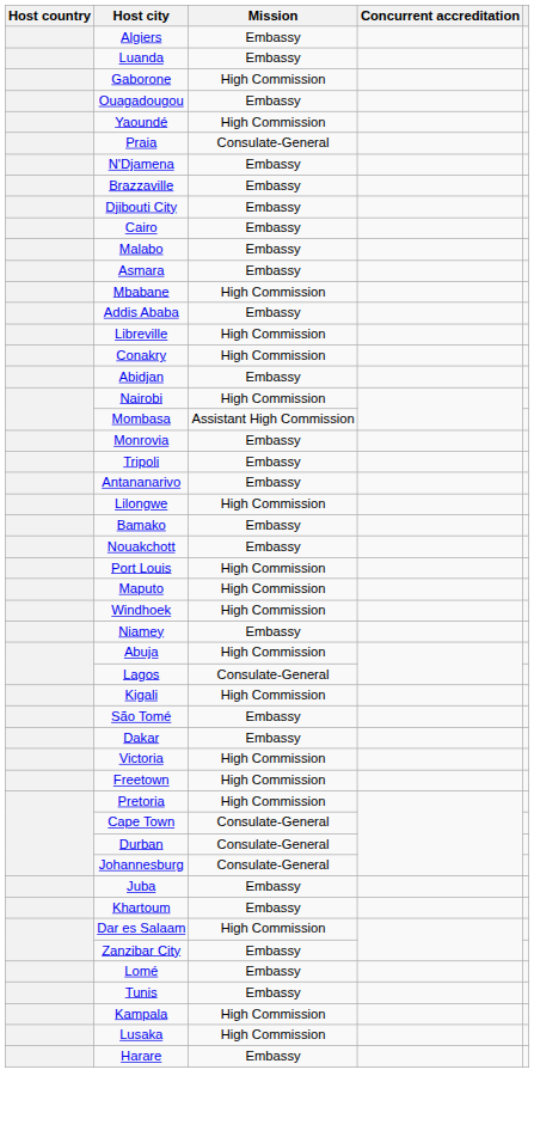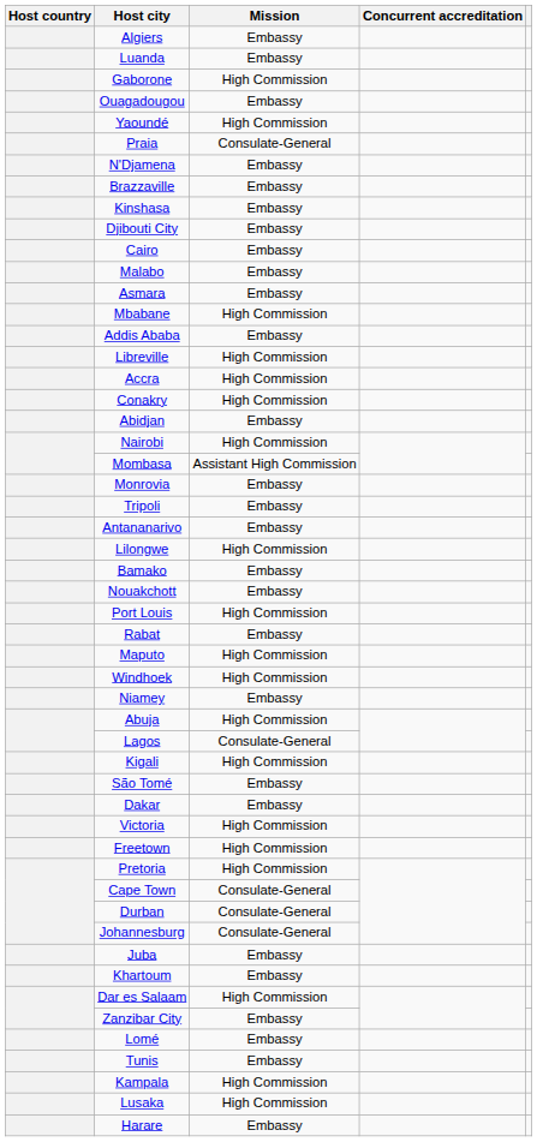+ row: Kinshasa | Embassy
+ row: Accra | High Commission
+ row: Rabat | Embassy
